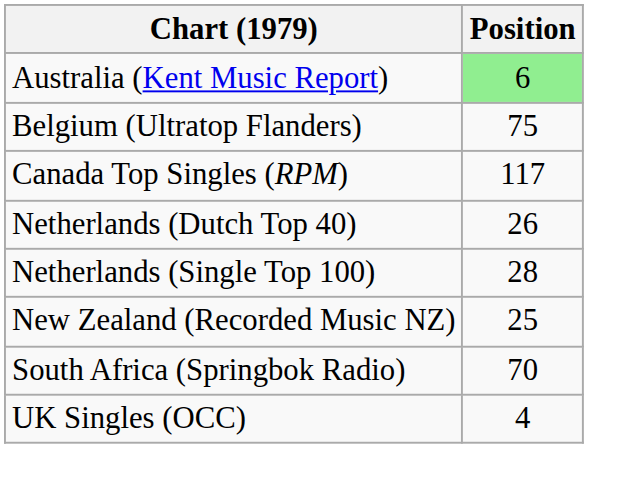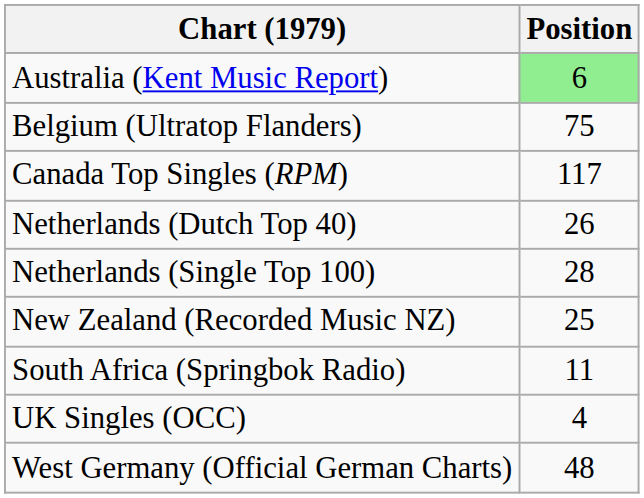South Africa (Springbok Radio) | Position: 70 -> 11
+ row: West Germany (Official German Charts) | 48
